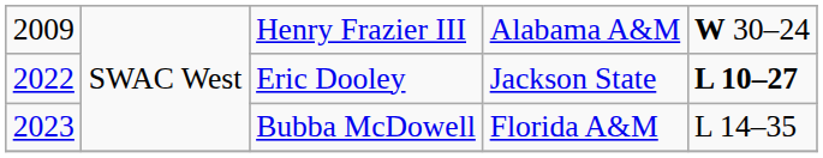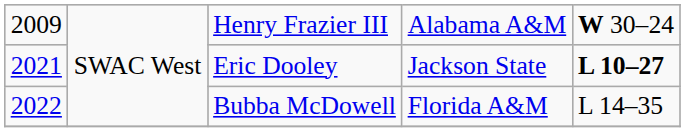Eric Dooley | column 1: 2022 -> 2021
Bubba McDowell | column 1: 2023 -> 2022
